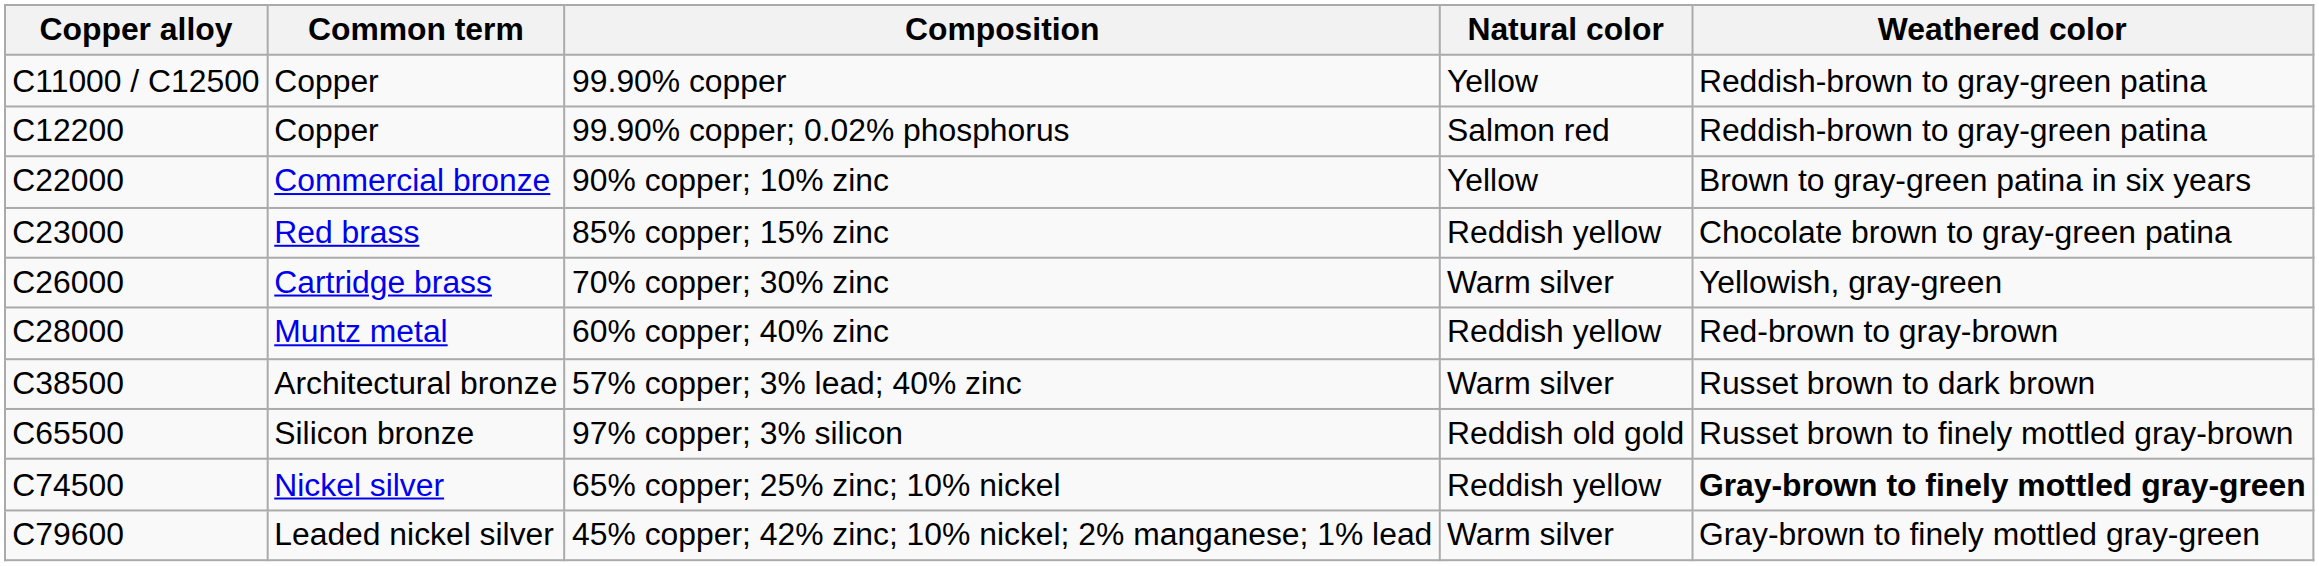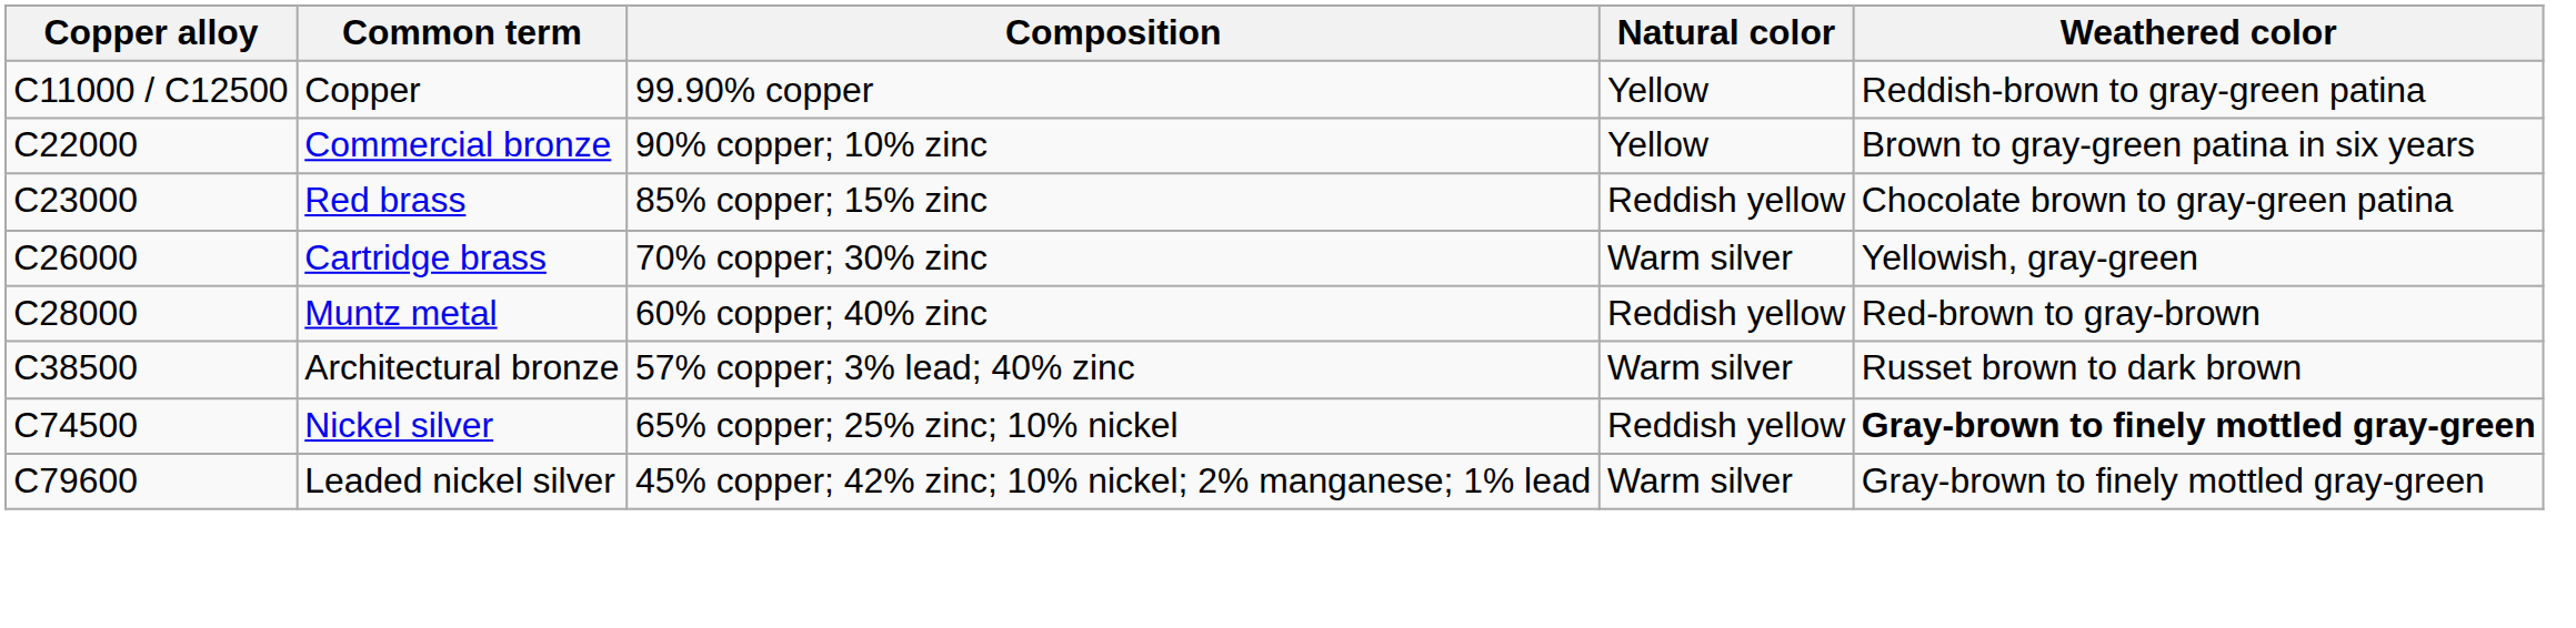- row: C12200 | Copper | 99.90% copper; 0.02% phosphorus | Salmon red | Reddish-brown to gray-green patina
- row: C65500 | Silicon bronze | 97% copper; 3% silicon | Reddish old gold | Russet brown to finely mottled gray-brown
